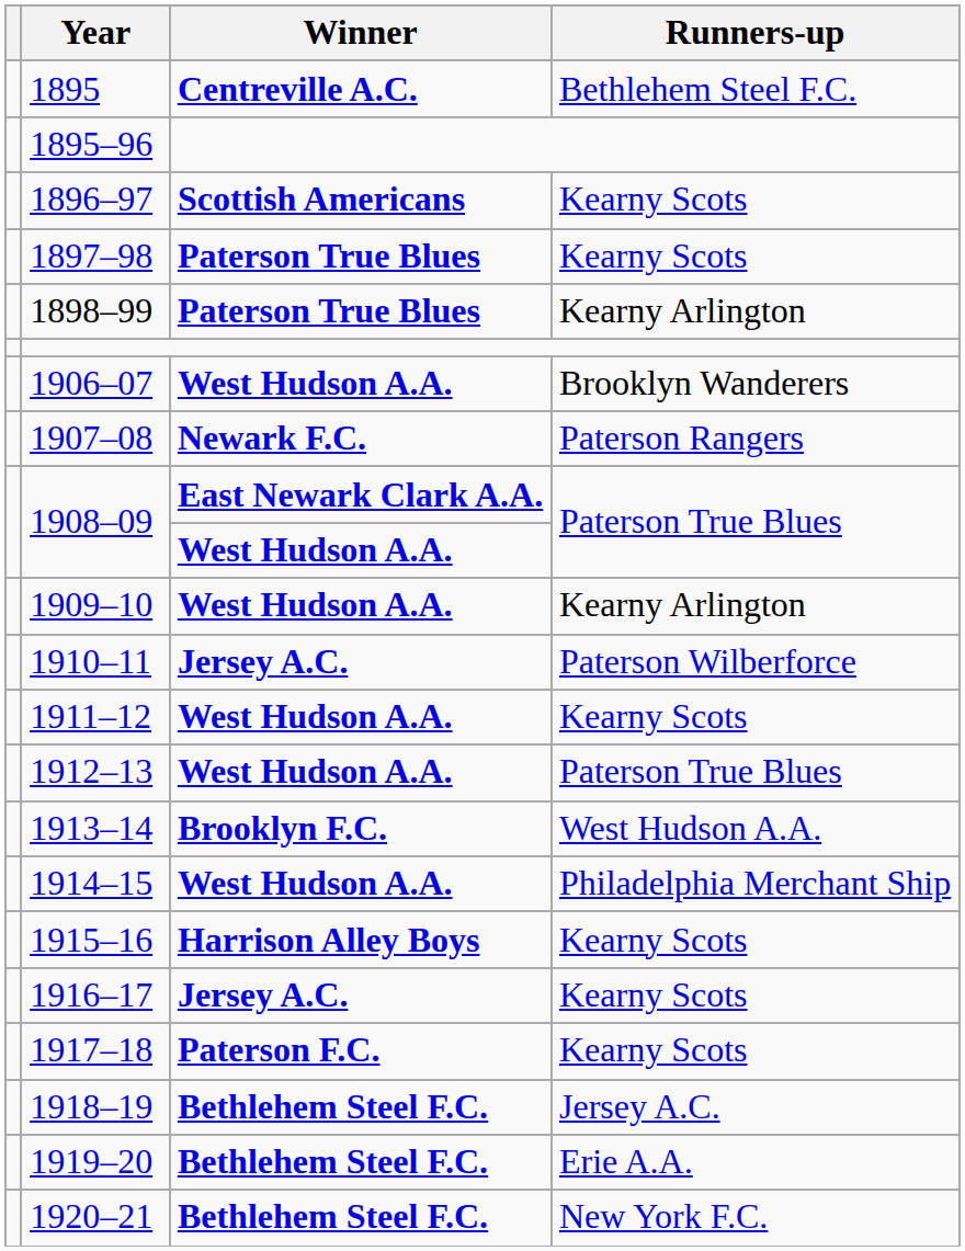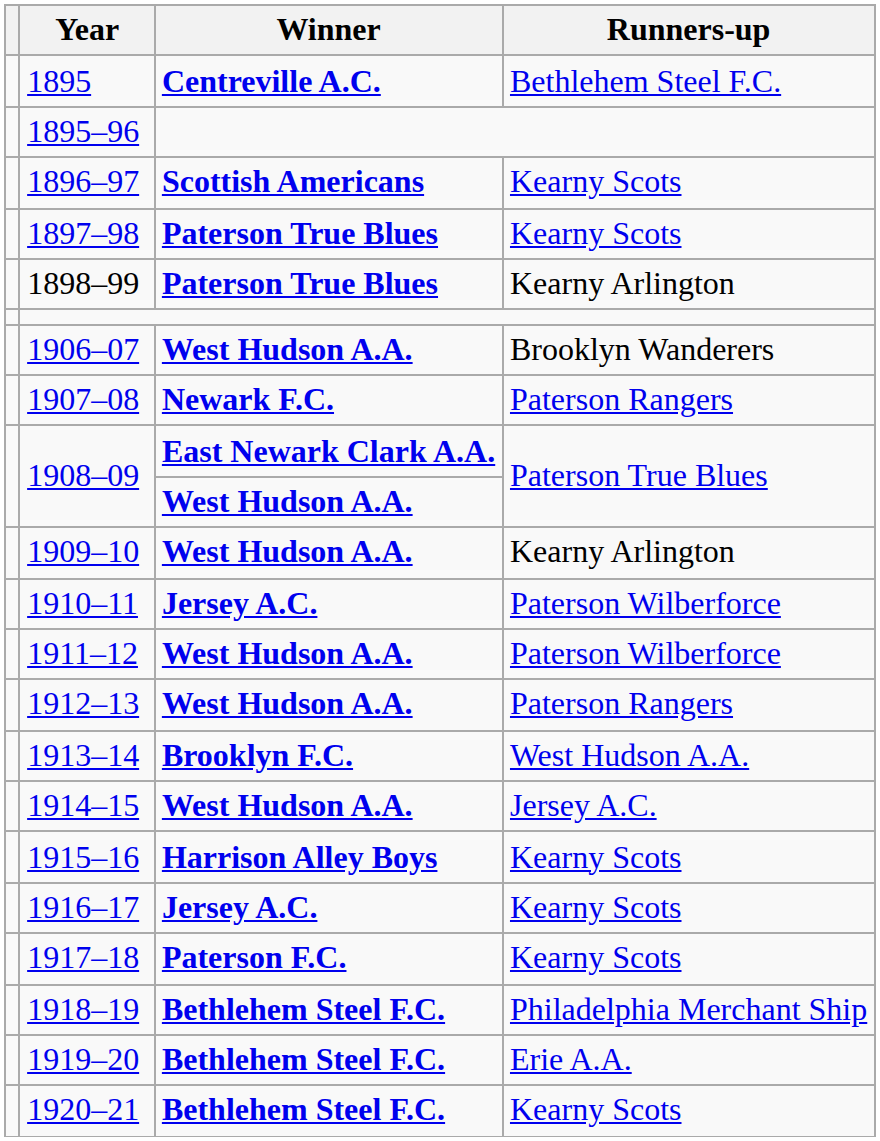1911–12 | Runners-up: Kearny Scots -> Paterson Wilberforce
1912–13 | Runners-up: Paterson True Blues -> Paterson Rangers
1914–15 | Runners-up: Philadelphia Merchant Ship -> Jersey A.C.
1918–19 | Runners-up: Jersey A.C. -> Philadelphia Merchant Ship
1920–21 | Runners-up: New York F.C. -> Kearny Scots
